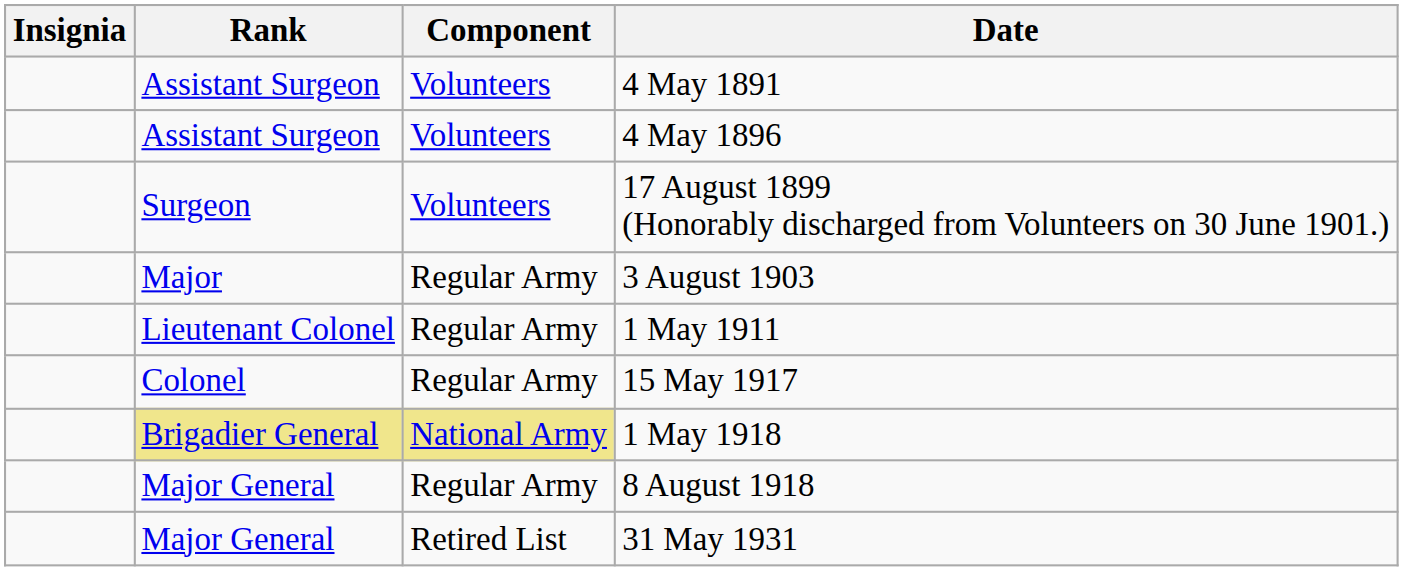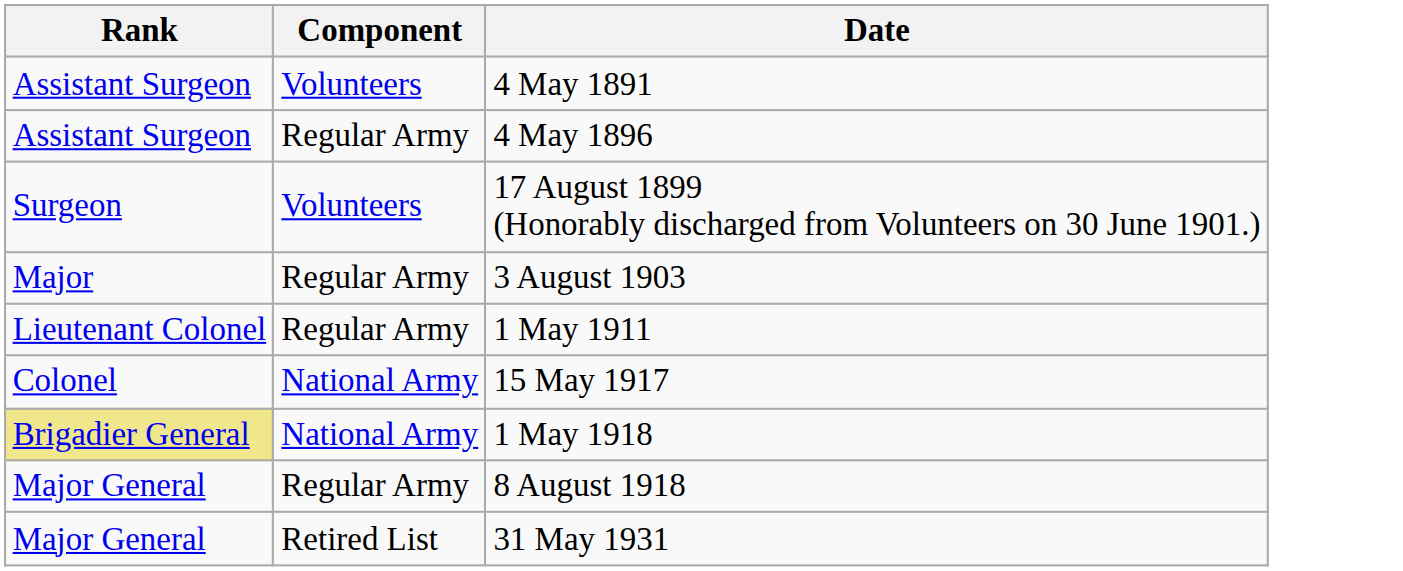- column: Insignia
4 May 1896 | Component: Volunteers -> Regular Army
15 May 1917 | Component: Regular Army -> National Army
1 May 1918 | Component: khaki background -> no background
